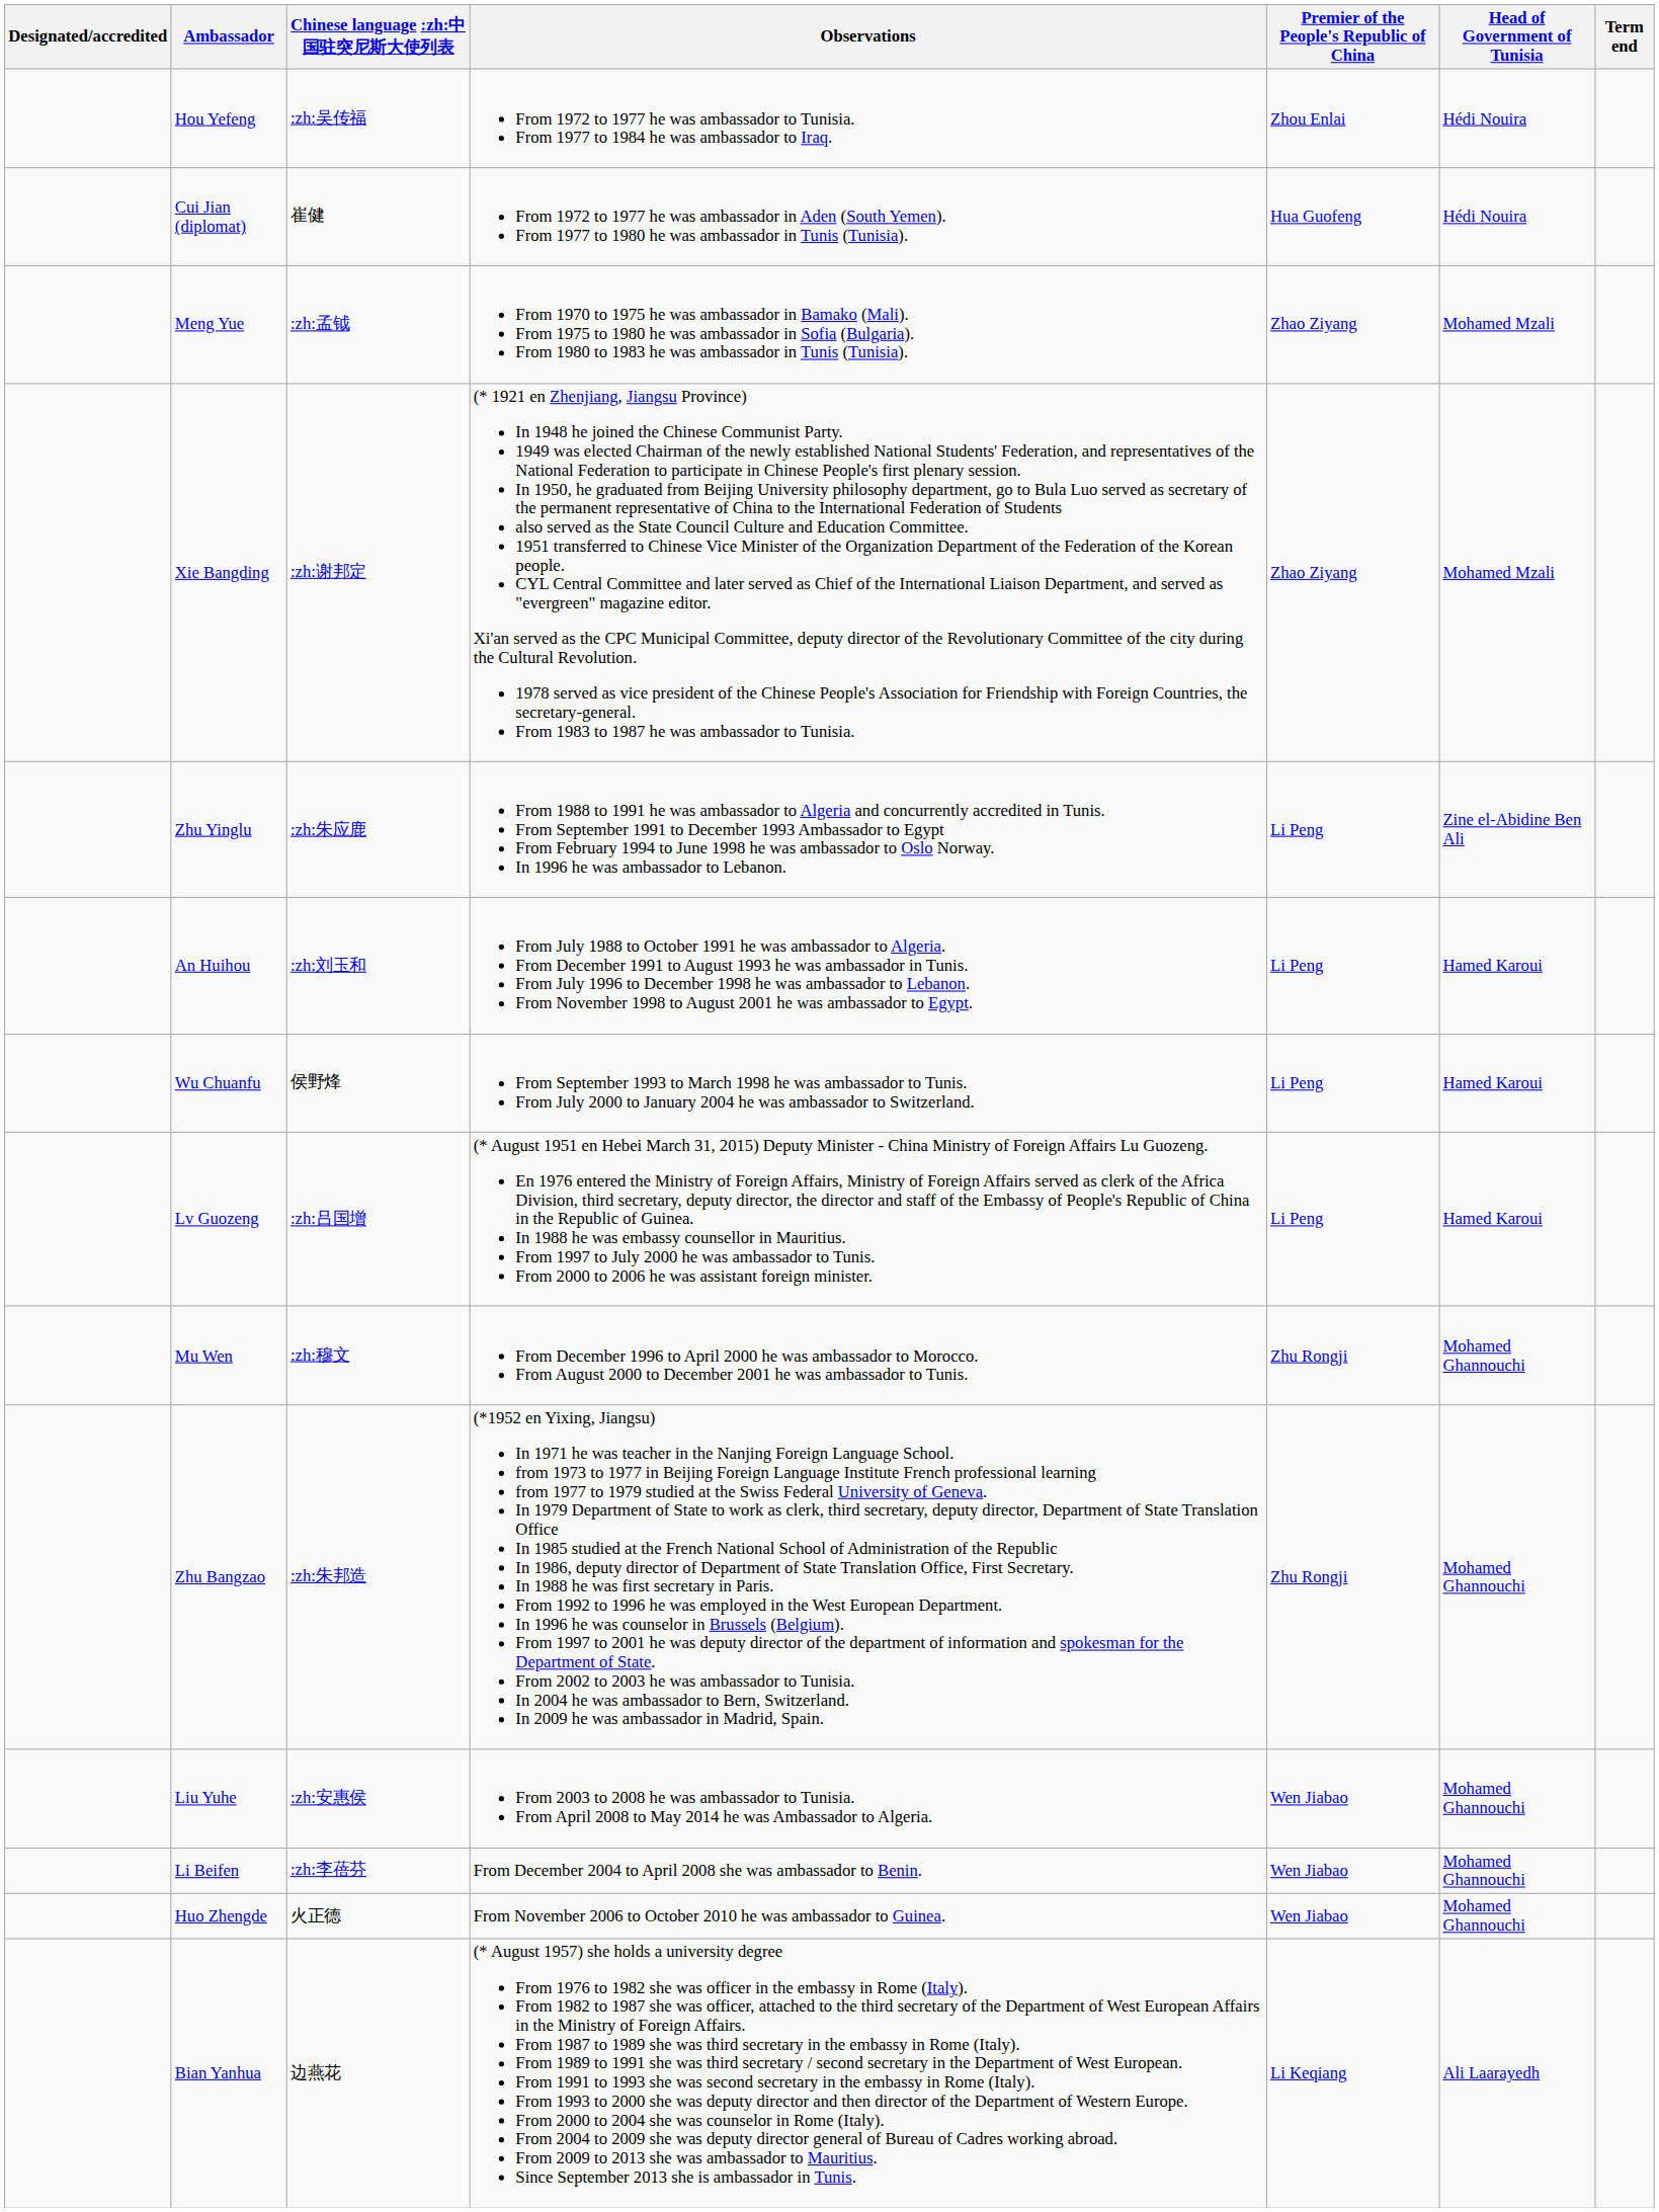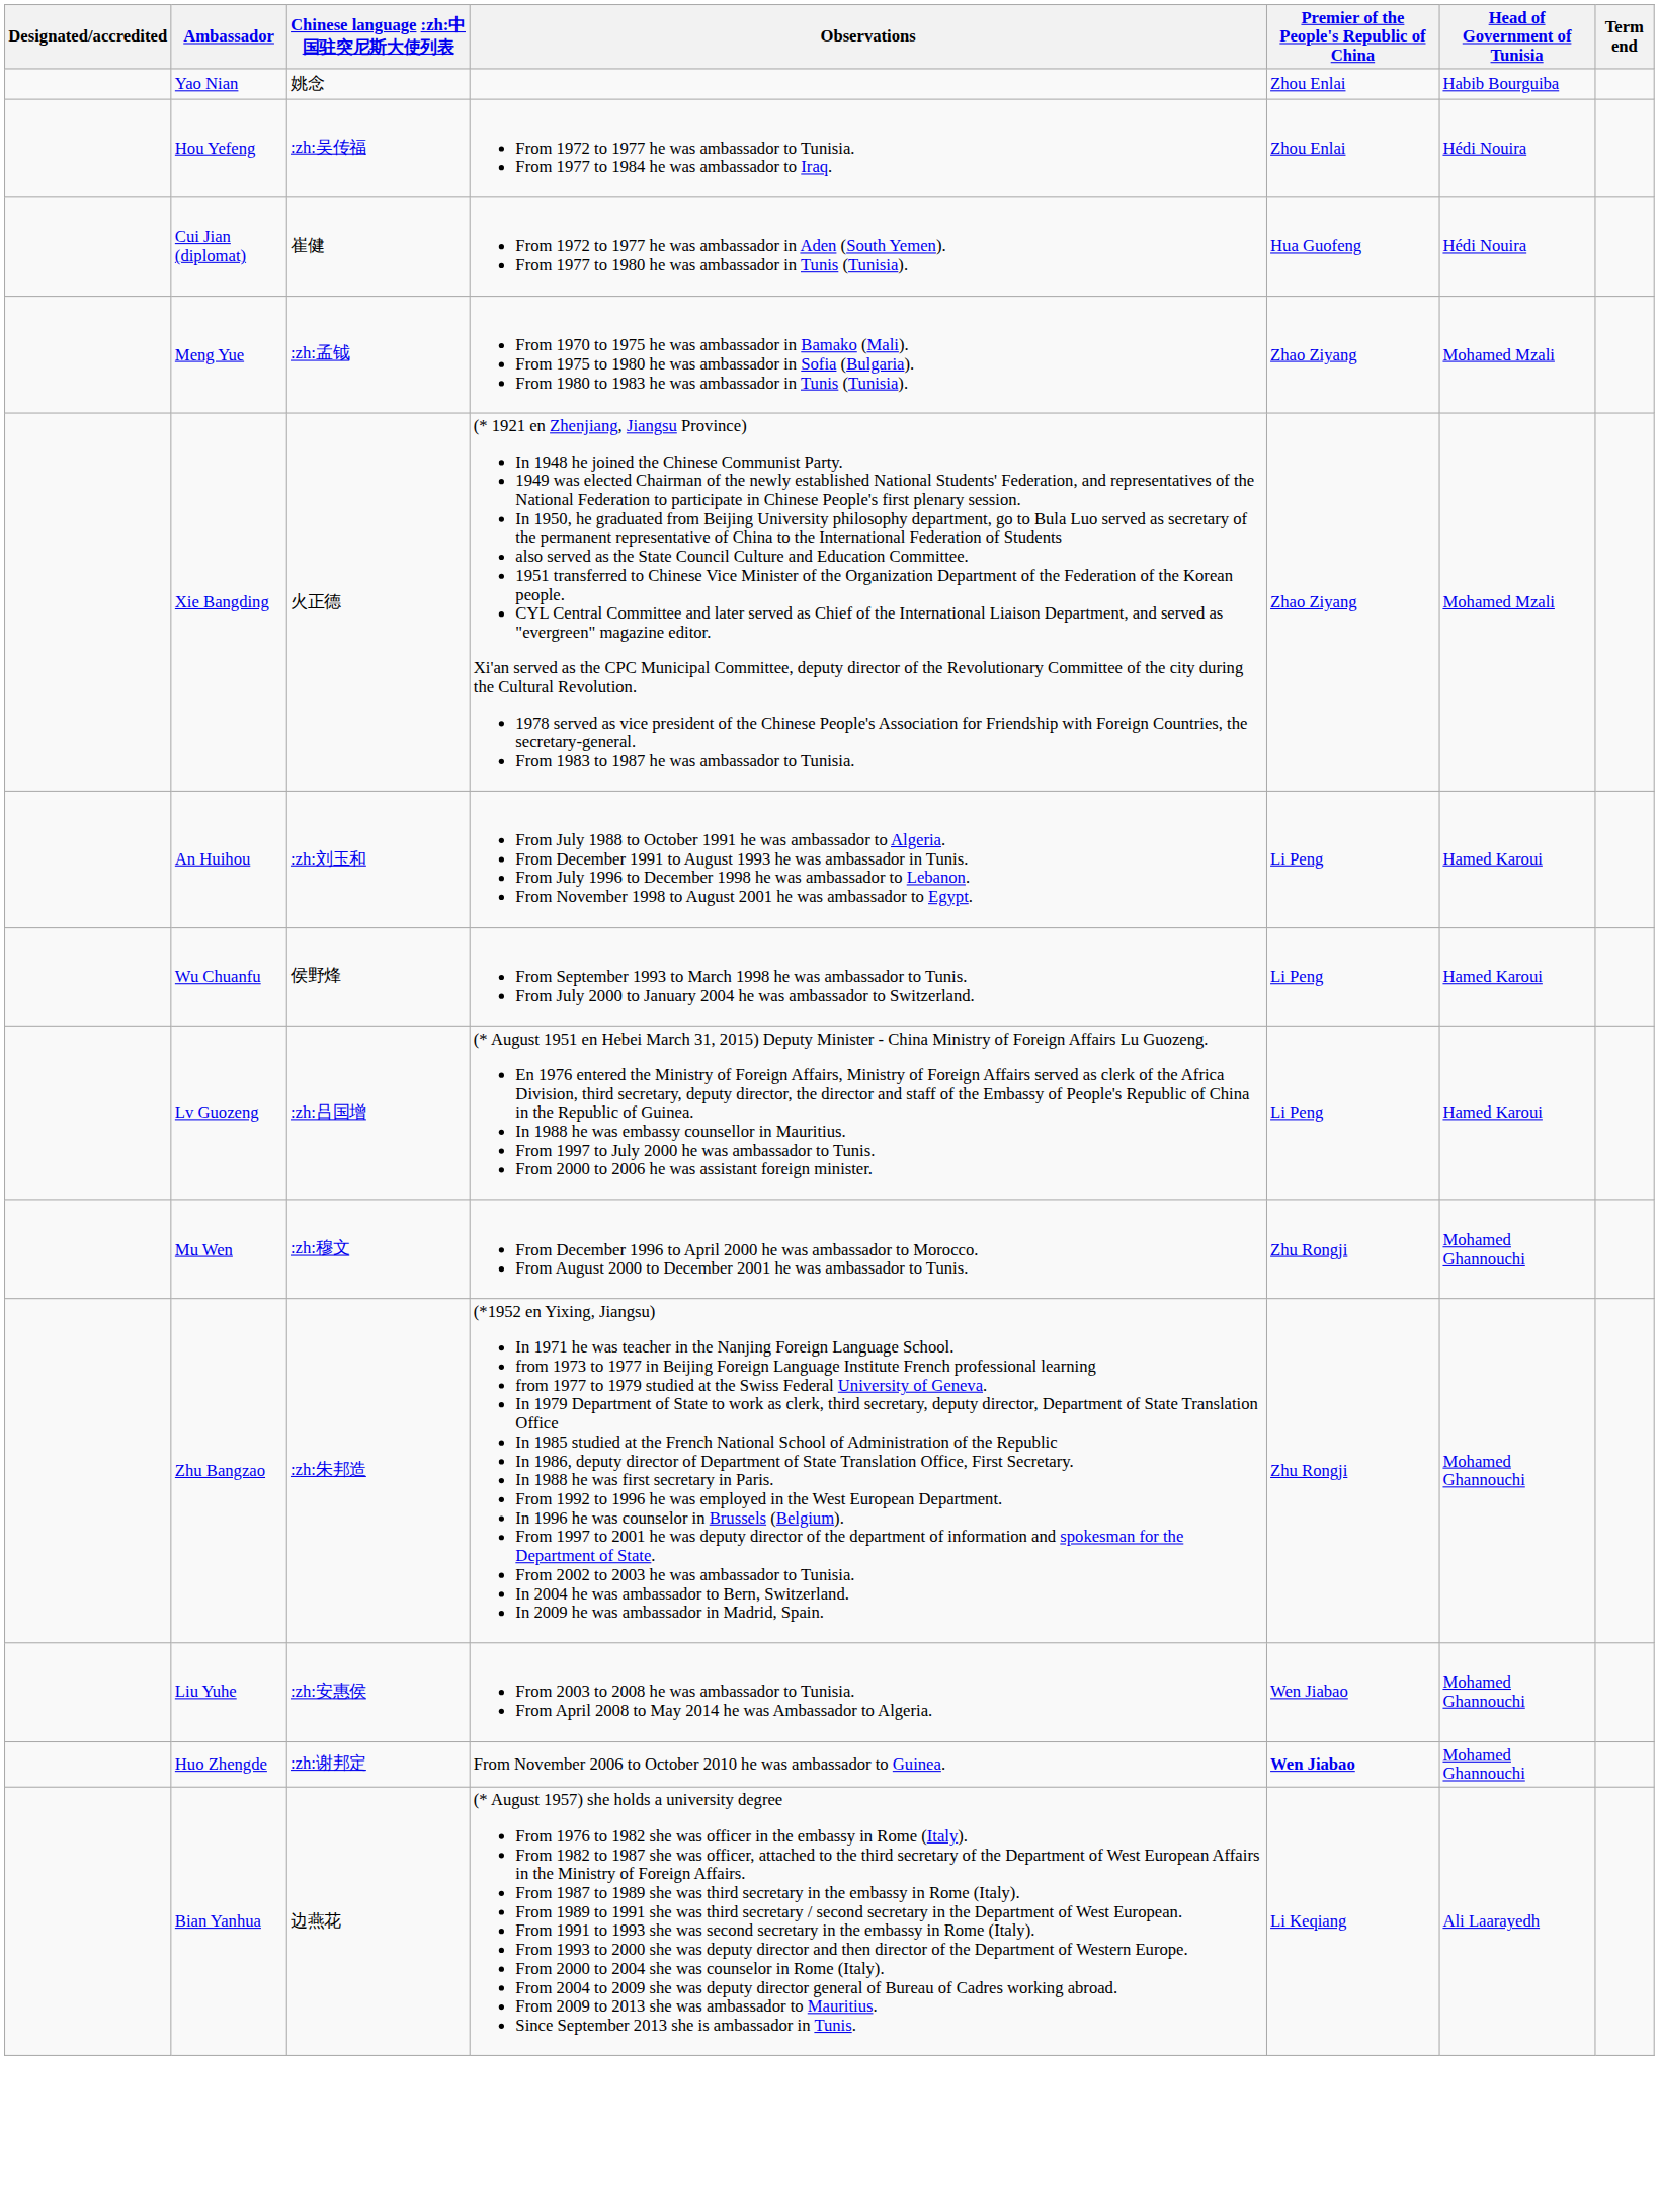+ row: Yao Nian | 姚念 | Zhou Enlai | Habib Bourguiba
Xie Bangding | Chinese language :zh:中国驻突尼斯大使列表: :zh:谢邦定 -> 火正德
- row: Zhu Yinglu | :zh:朱应鹿 | From 1988 to 1991 he was ambassador to Algeria and concurrently accredited in Tunis. From September 1991 to December 1993 Ambassador to Egypt From February 1994 to June 1998 he was ambassador to Oslo Norway. In 1996 he was ambassador to Lebanon. | Li Peng | Zine el-Abidine Ben Ali
- row: Li Beifen | :zh:李蓓芬 | From December 2004 to April 2008 she was ambassador to Benin. | Wen Jiabao | Mohamed Ghannouchi
Huo Zhengde | Chinese language :zh:中国驻突尼斯大使列表: 火正德 -> :zh:谢邦定
Huo Zhengde | Premier of the People's Republic of China: normal -> bold
